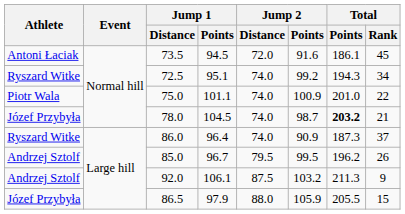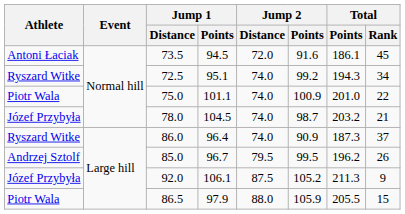78.0 | Total / Points: bold -> normal
92.0 | Athlete: Andrzej Sztolf -> Józef Przybyła
92.0 | Jump 2 / Points: 103.2 -> 105.2
86.5 | Athlete: Józef Przybyła -> Piotr Wala
